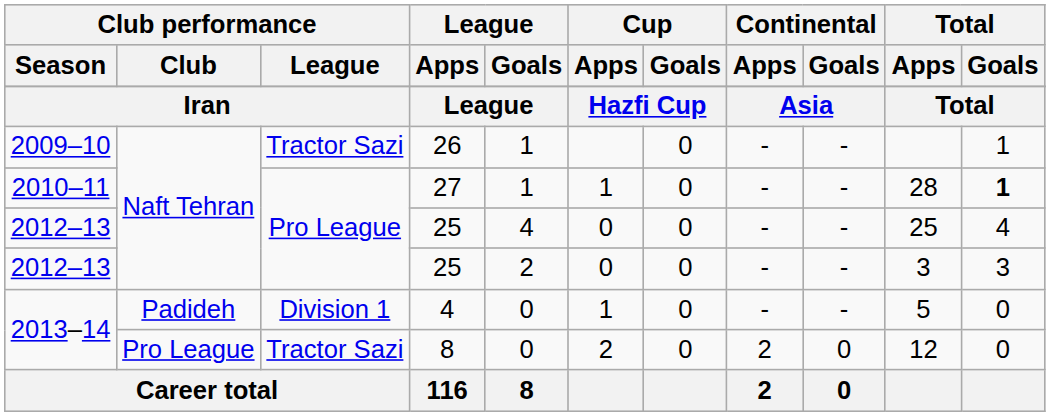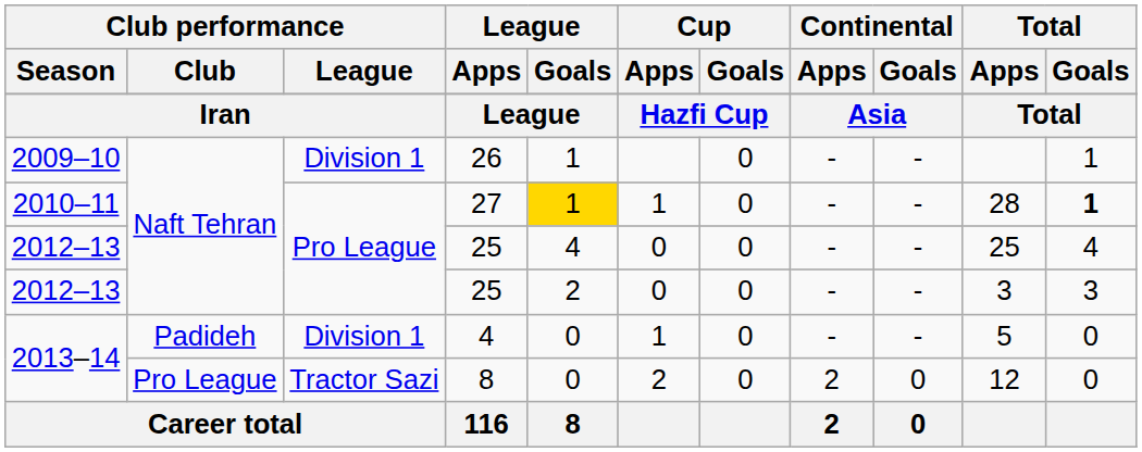26 | Club performance / League: Tractor Sazi -> Division 1
27 | League / Goals: no background -> gold background
